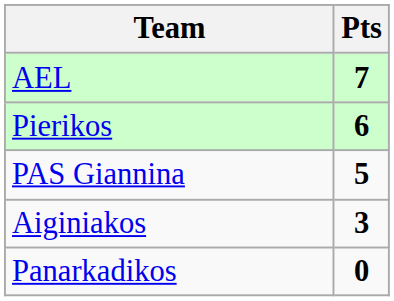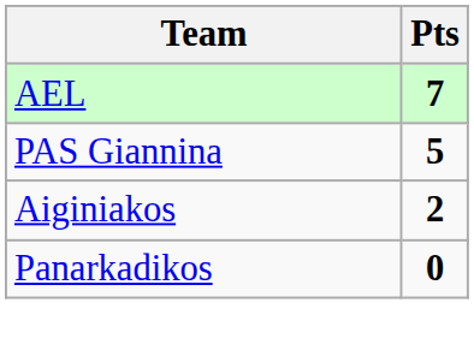- row: Pierikos | 6
Aiginiakos | Pts: 3 -> 2
